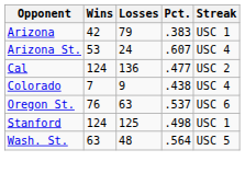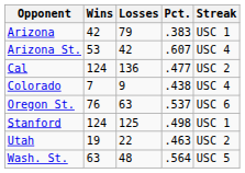Arizona St. | Losses: 24 -> 42
+ row: Utah | 19 | 22 | .463 | USC 2
